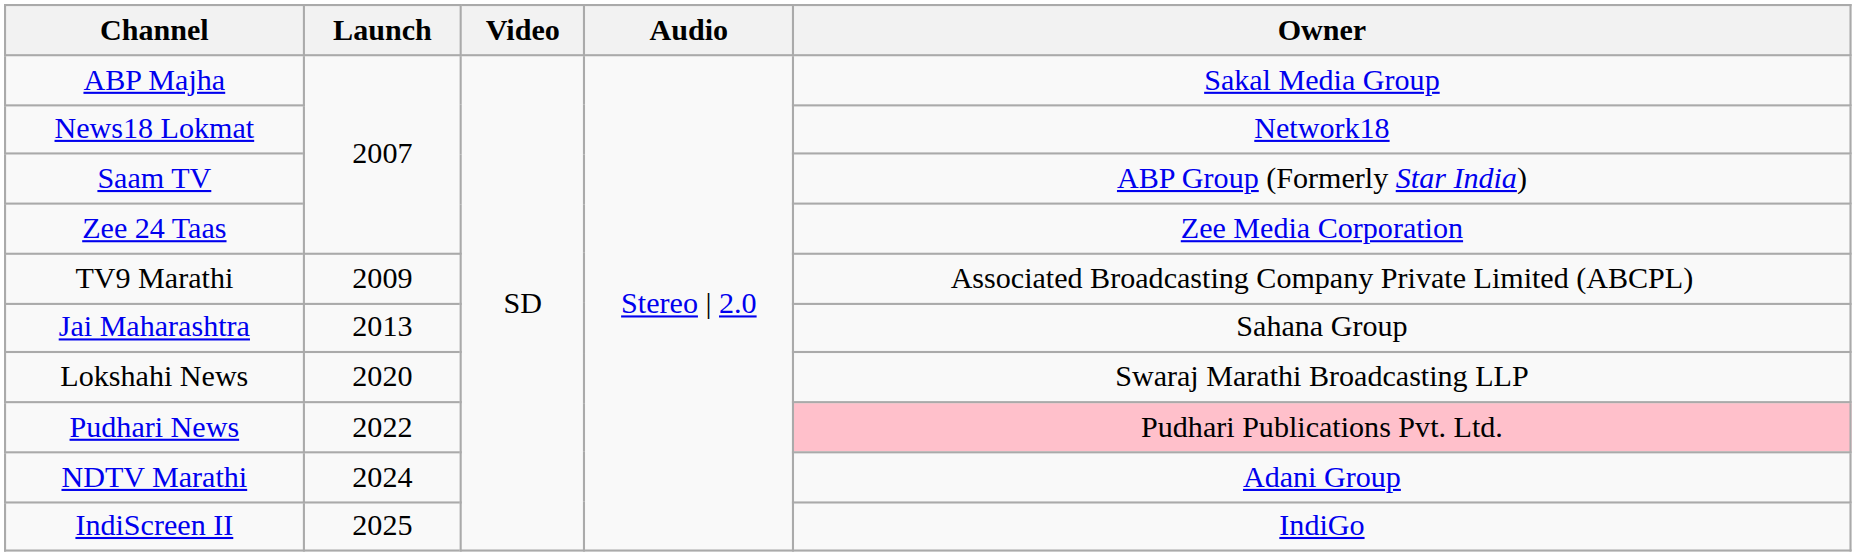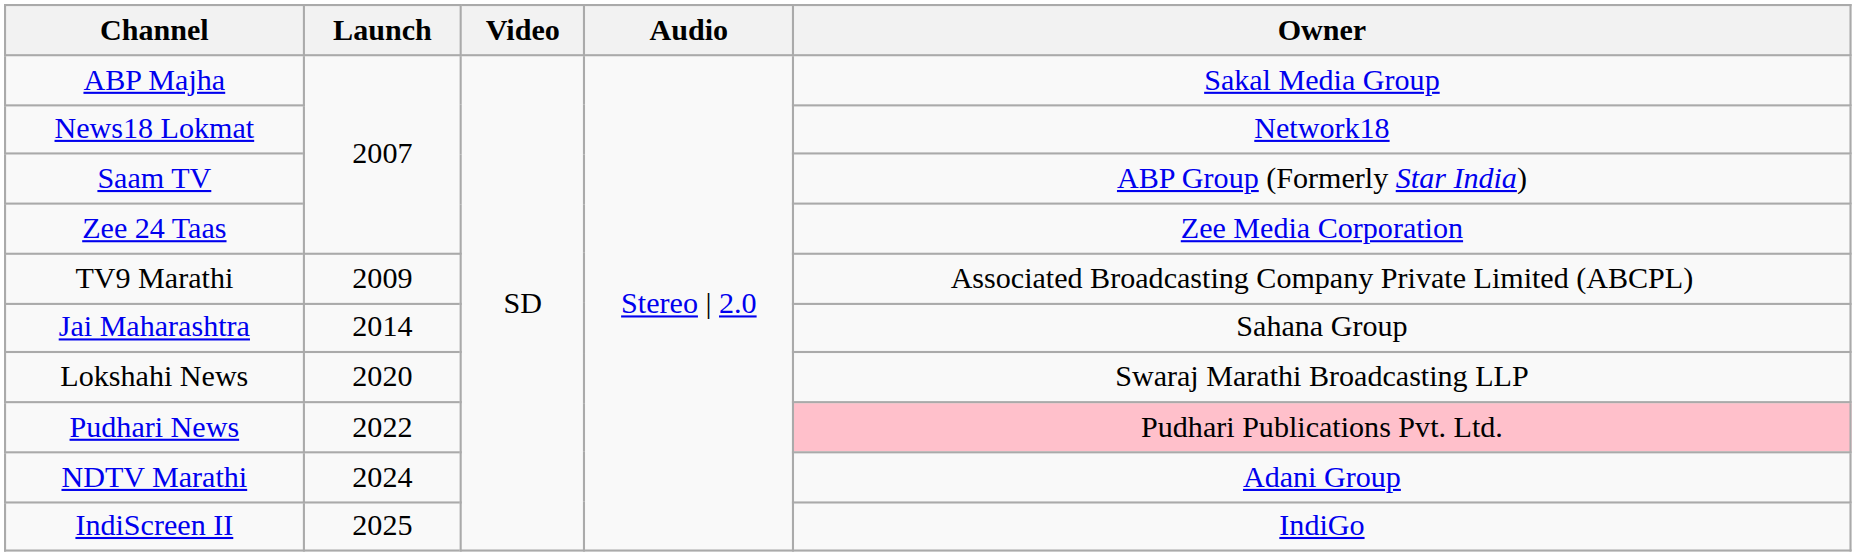Jai Maharashtra | Launch: 2013 -> 2014
